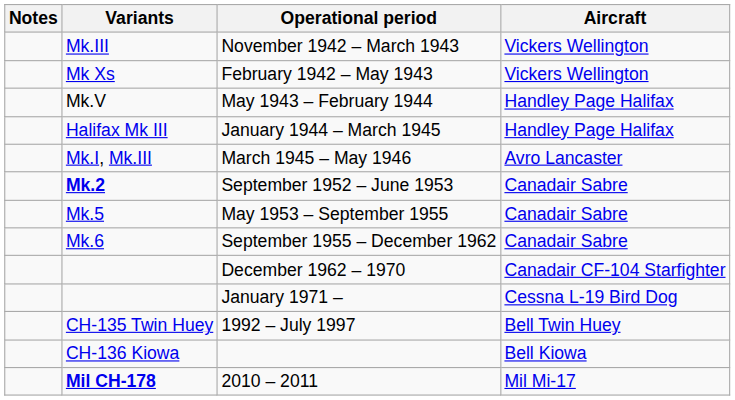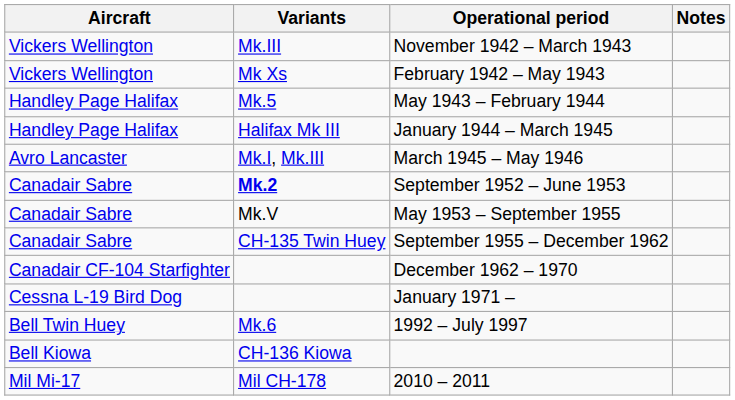columns swapped: Aircraft <-> Notes
May 1943 – February 1944 | Variants: Mk.V -> Mk.5
May 1953 – September 1955 | Variants: Mk.5 -> Mk.V
September 1955 – December 1962 | Variants: Mk.6 -> CH-135 Twin Huey
1992 – July 1997 | Variants: CH-135 Twin Huey -> Mk.6
2010 – 2011 | Variants: bold -> normal
